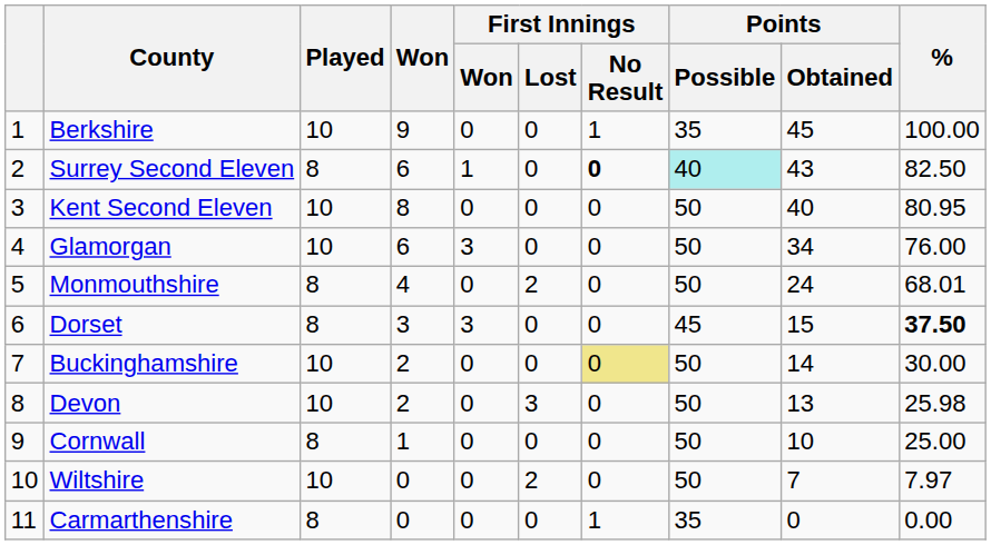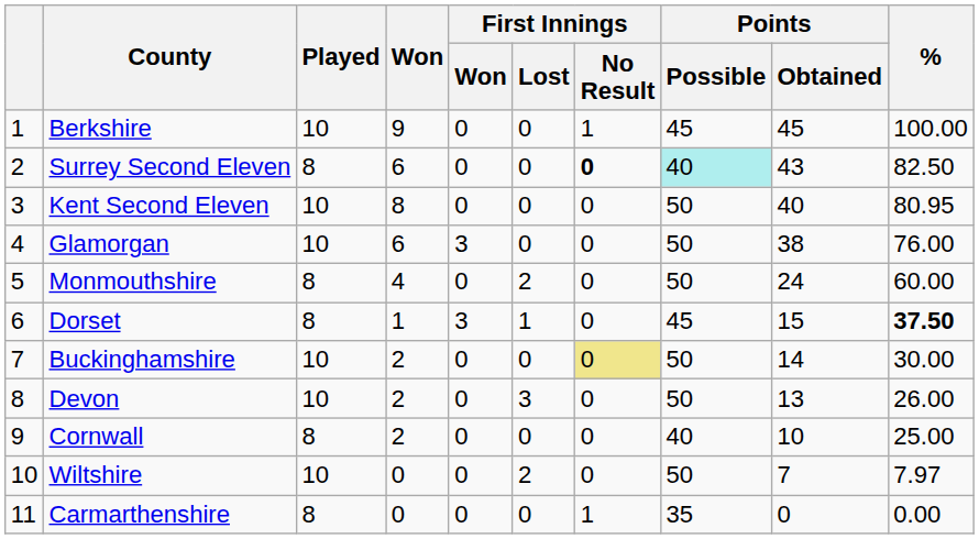Berkshire | Points / Possible: 35 -> 45
Surrey Second Eleven | First Innings / Won: 1 -> 0
Glamorgan | Points / Obtained: 34 -> 38
Monmouthshire | %: 68.01 -> 60.00
Dorset | Won: 3 -> 1
Dorset | First Innings / Lost: 0 -> 1
Devon | %: 25.98 -> 26.00
Cornwall | Won: 1 -> 2
Cornwall | Points / Possible: 50 -> 40
